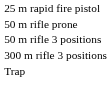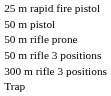+ row: 50 m pistol
